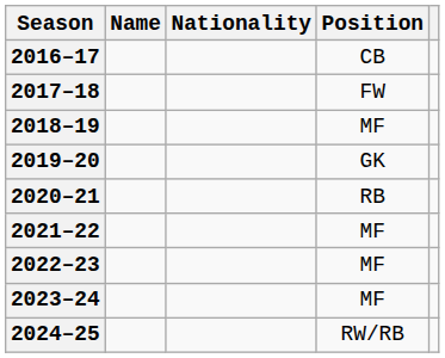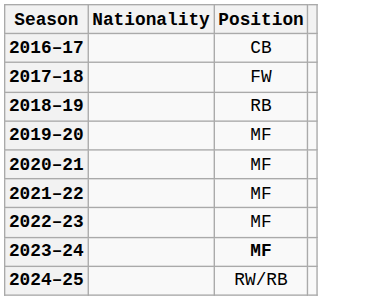- column: Name
2018–19 | Position: MF -> RB
2019–20 | Position: GK -> MF
2020–21 | Position: RB -> MF
2023–24 | Position: normal -> bold
